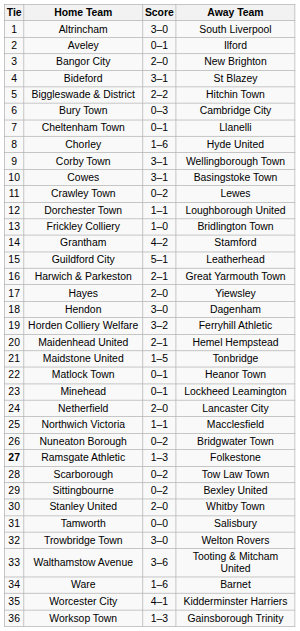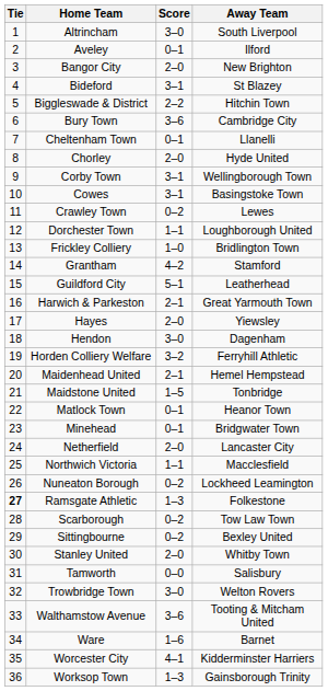Bury Town | Score: 0–3 -> 3–6
Chorley | Score: 1–6 -> 2–0
Minehead | Away Team: Lockheed Leamington -> Bridgwater Town
Nuneaton Borough | Away Team: Bridgwater Town -> Lockheed Leamington
